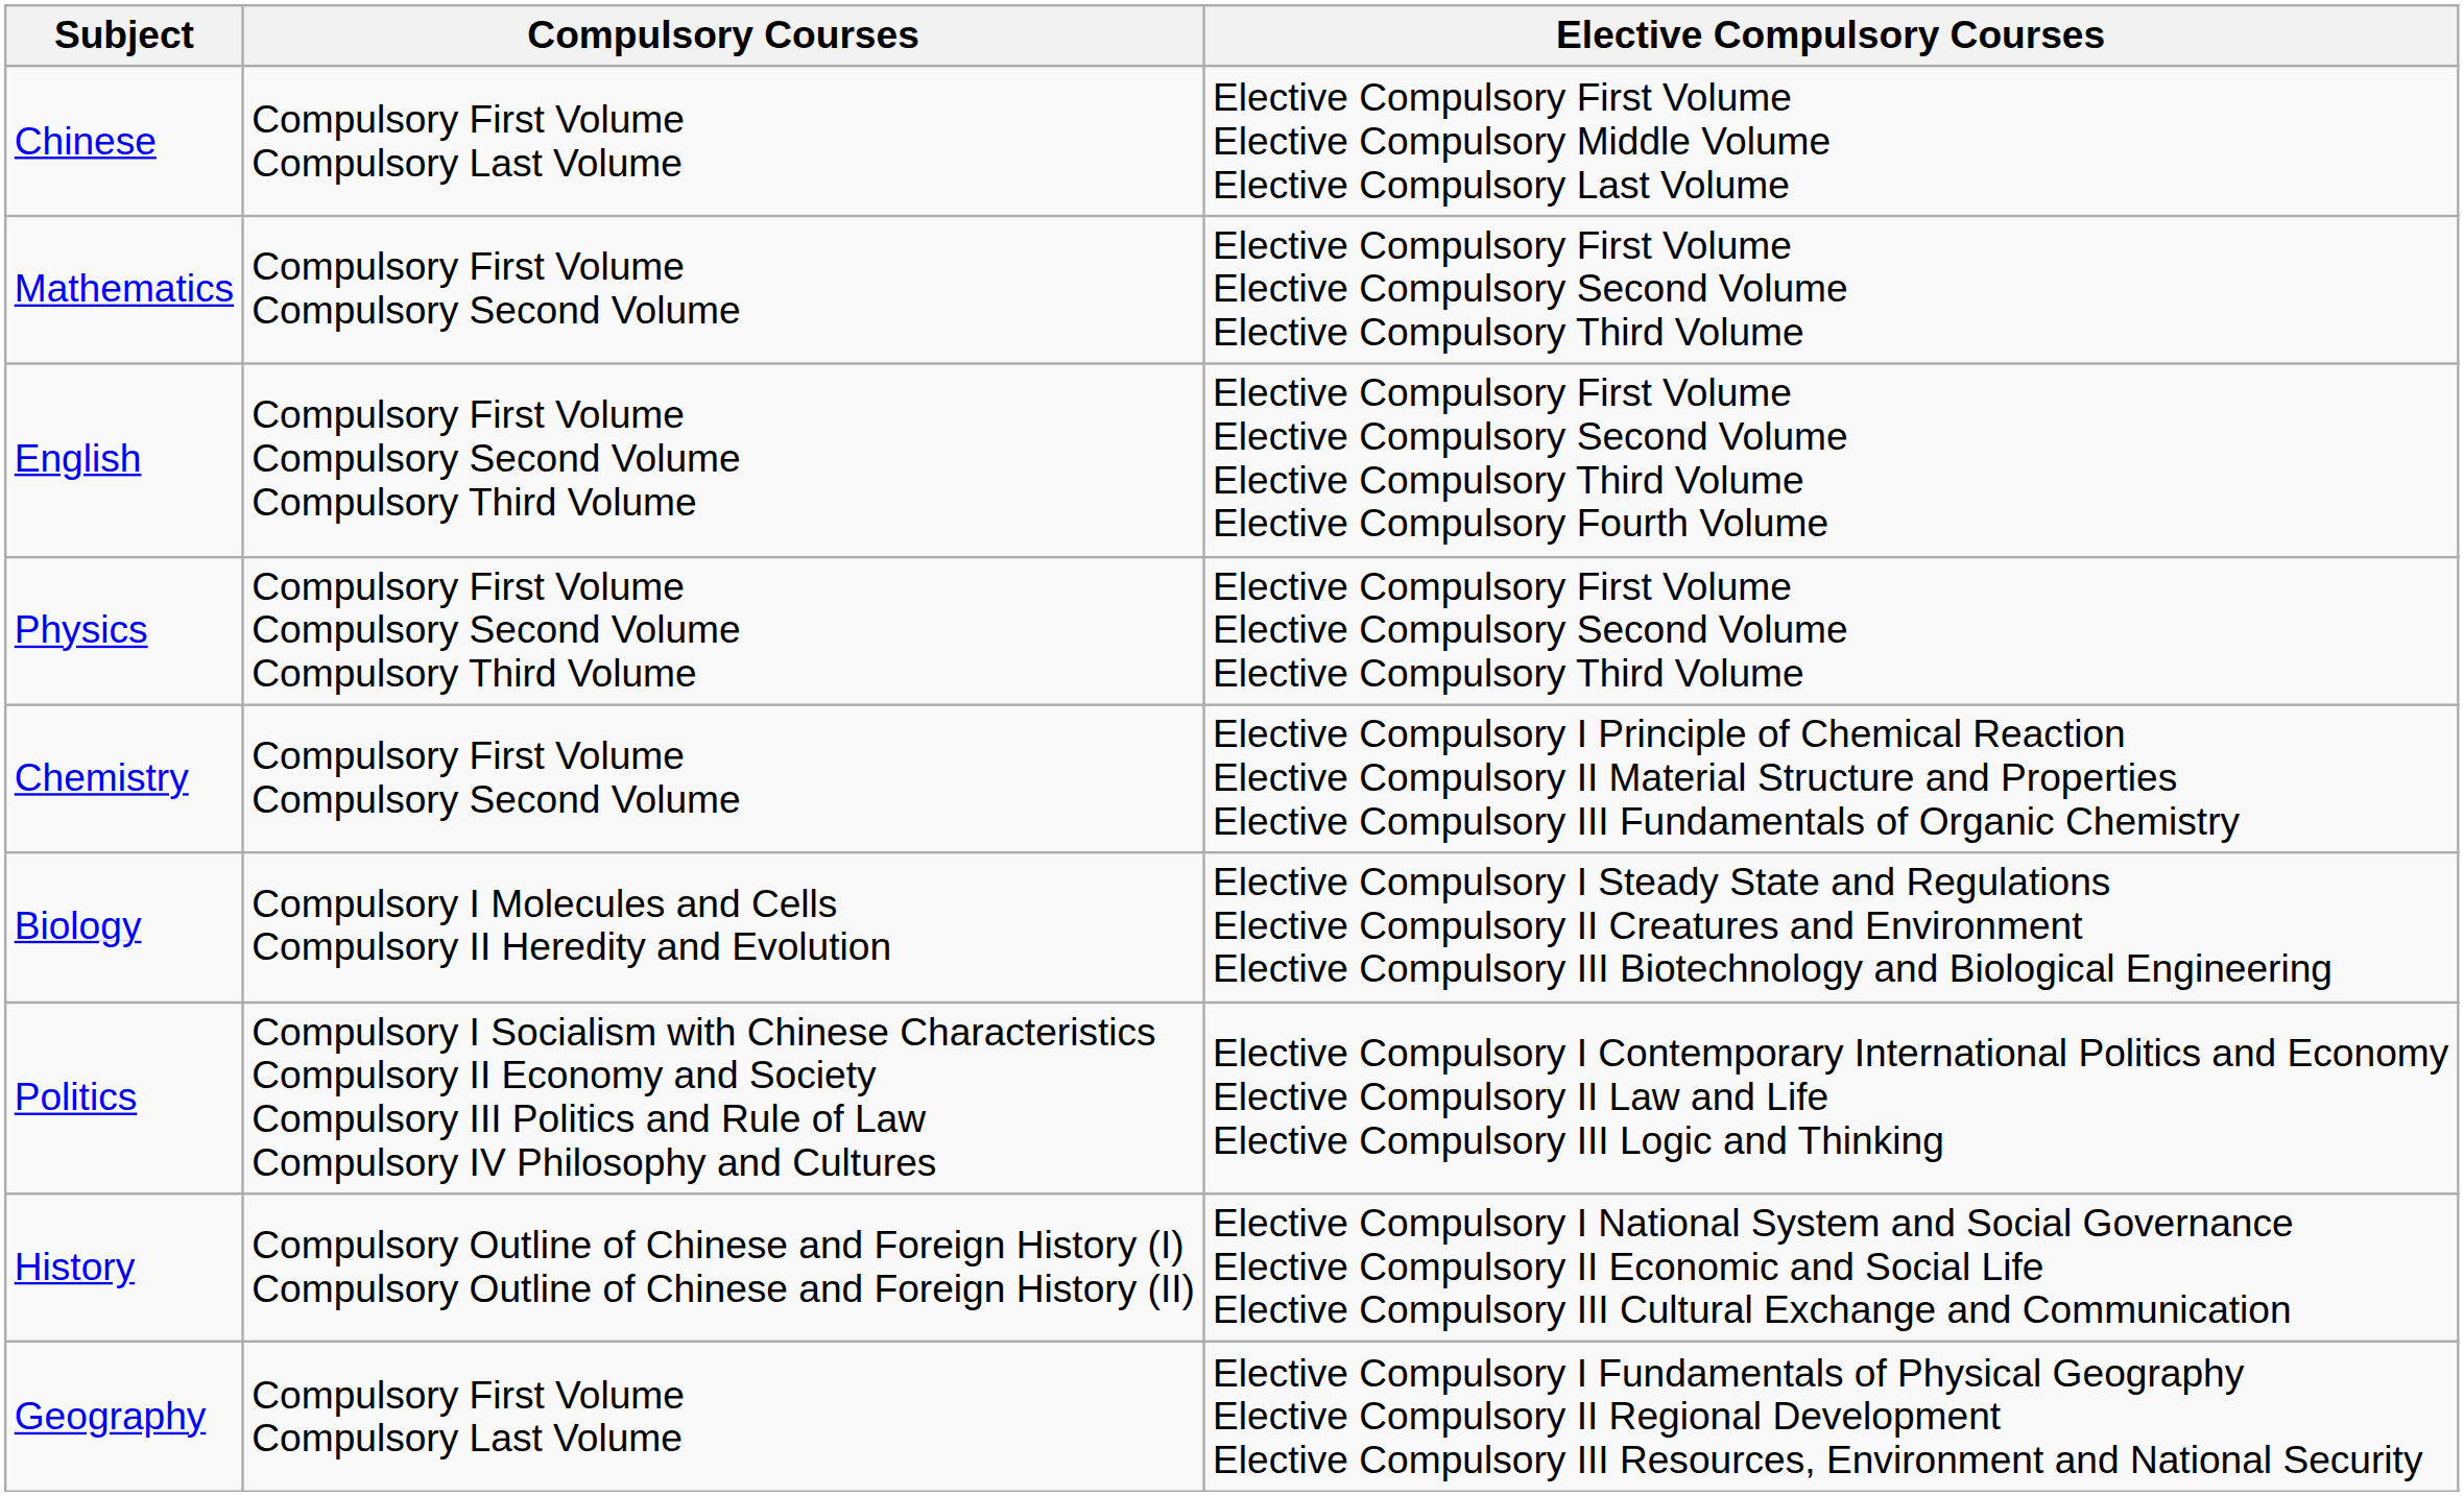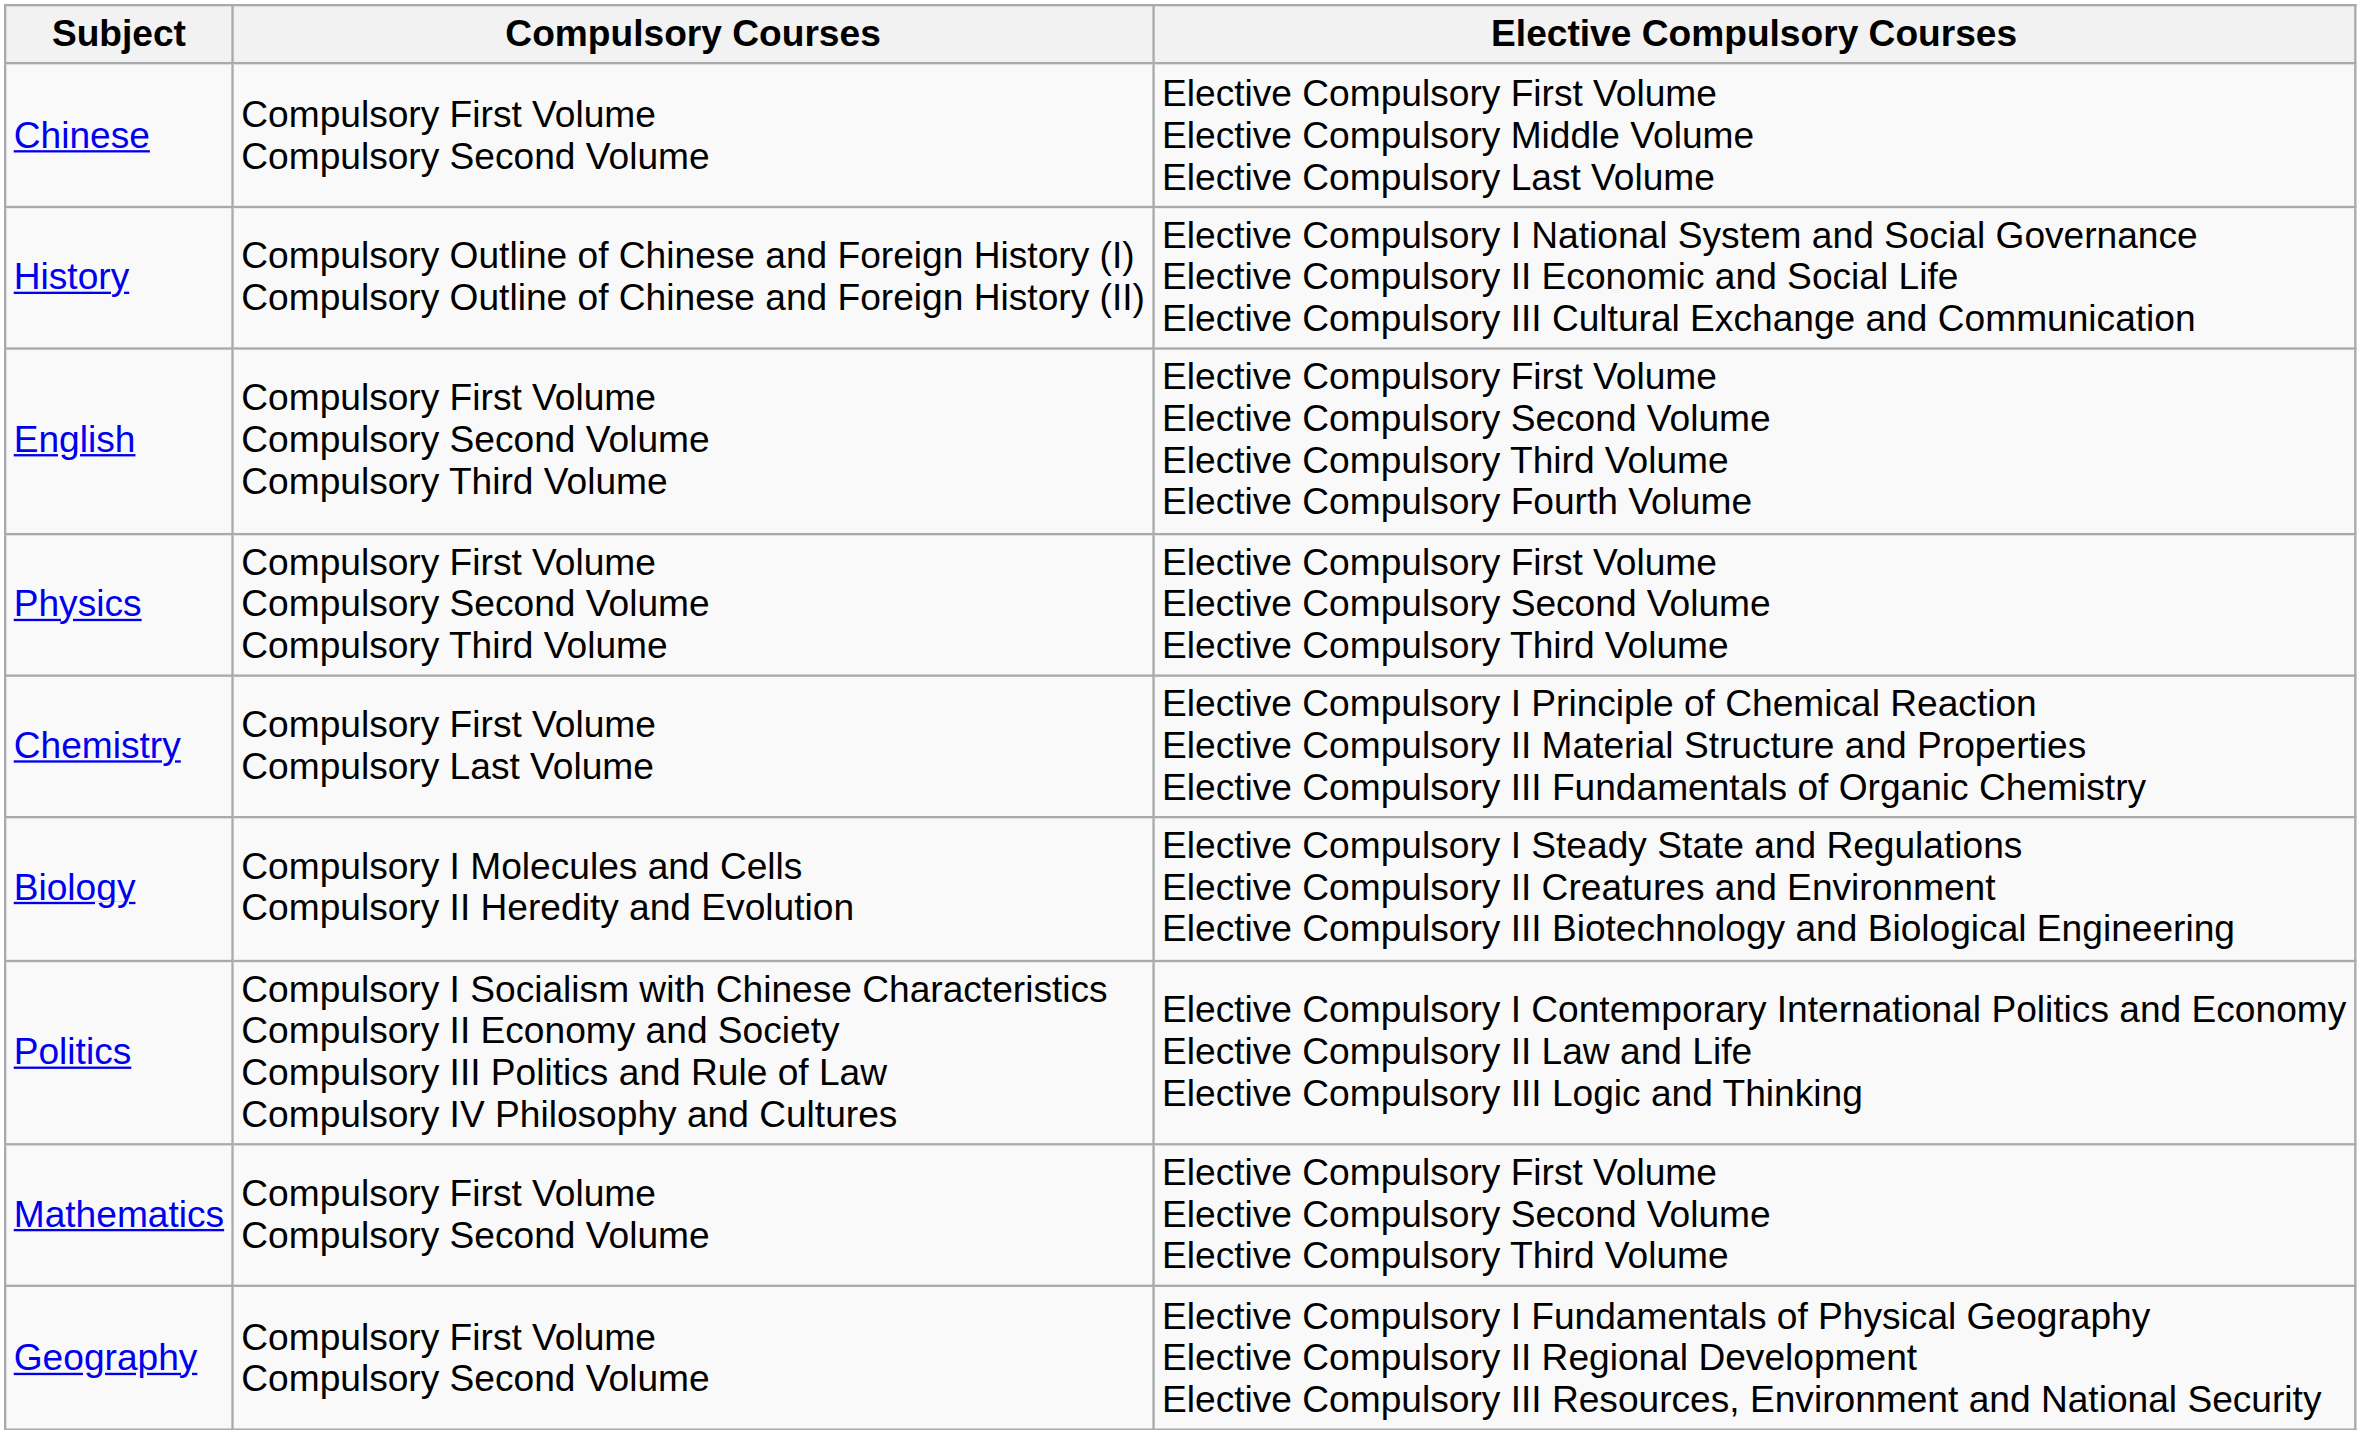Chinese | Compulsory Courses: Compulsory First Volume Compulsory Last Volume -> Compulsory First Volume Compulsory Second Volume
rows swapped: Mathematics <-> History
Chemistry | Compulsory Courses: Compulsory First Volume Compulsory Second Volume -> Compulsory First Volume Compulsory Last Volume
Geography | Compulsory Courses: Compulsory First Volume Compulsory Last Volume -> Compulsory First Volume Compulsory Second Volume
